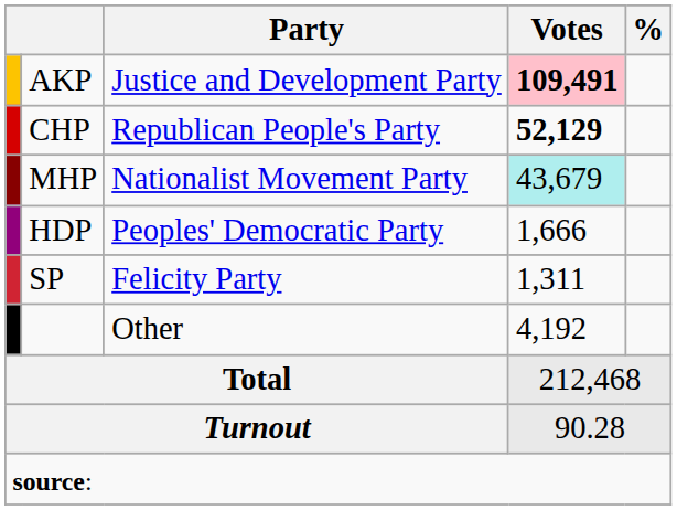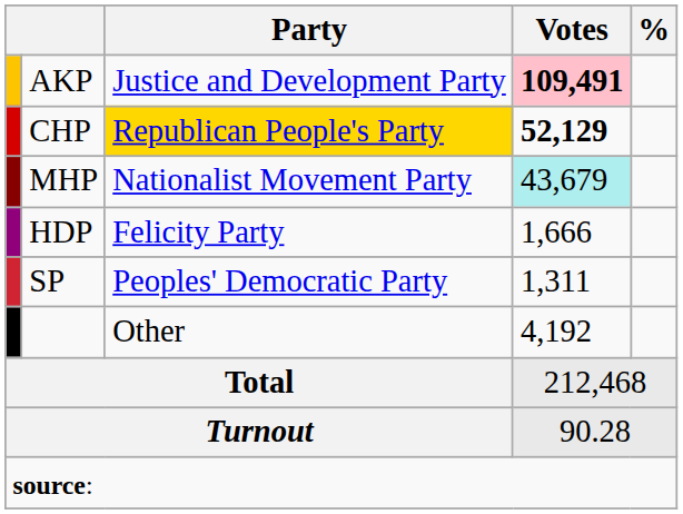CHP | Party: no background -> gold background
HDP | Party: Peoples' Democratic Party -> Felicity Party
SP | Party: Felicity Party -> Peoples' Democratic Party
